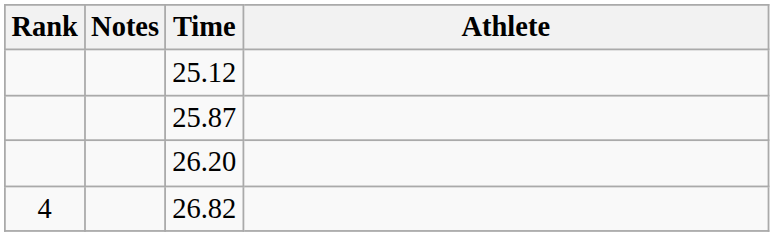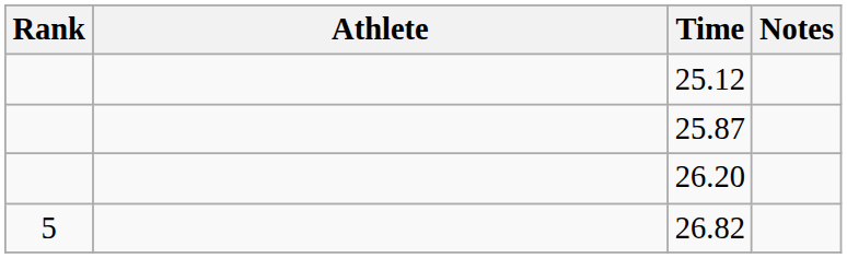columns swapped: Athlete <-> Notes
26.82 | Rank: 4 -> 5
